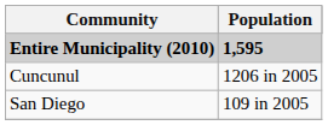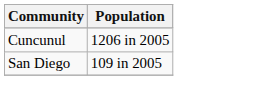- row: Entire Municipality (2010) | 1,595
